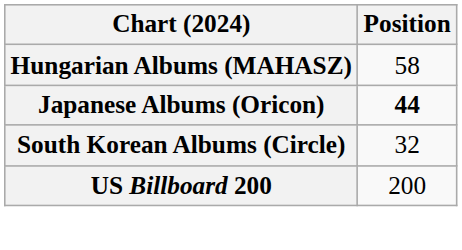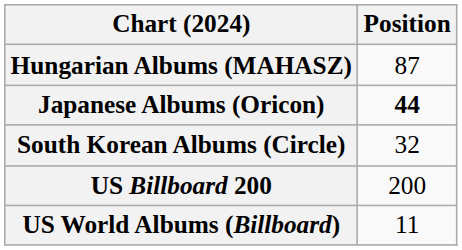Hungarian Albums (MAHASZ) | Position: 58 -> 87
+ row: US World Albums (Billboard) | 11
